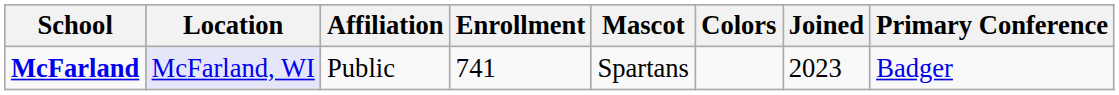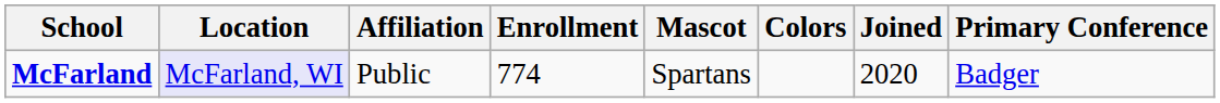McFarland | Enrollment: 741 -> 774
McFarland | Joined: 2023 -> 2020
